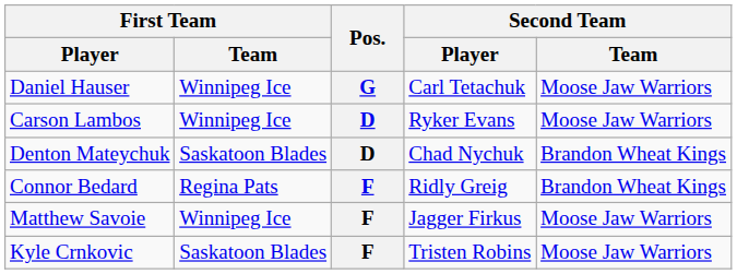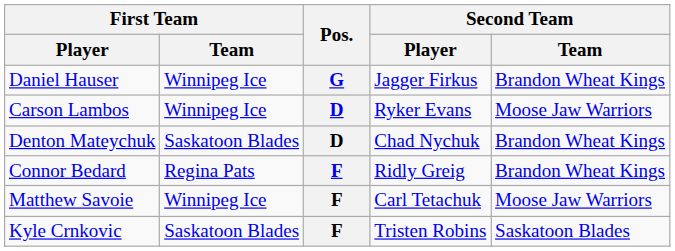Daniel Hauser | Second Team / Player: Carl Tetachuk -> Jagger Firkus
Daniel Hauser | Second Team / Team: Moose Jaw Warriors -> Brandon Wheat Kings
Matthew Savoie | Second Team / Player: Jagger Firkus -> Carl Tetachuk
Kyle Crnkovic | Second Team / Team: Moose Jaw Warriors -> Saskatoon Blades
